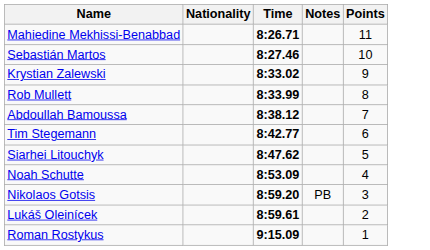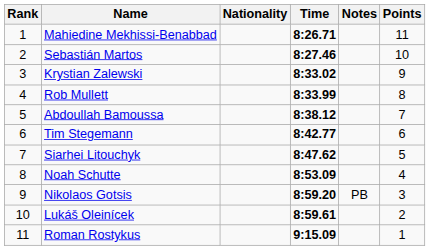+ column: Rank | 1 | 2 | 3 | 4 | 5 | 6 | 7 | 8 | 9 | 10 | 11
